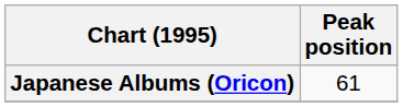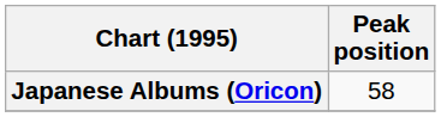Japanese Albums (Oricon) | Peak position: 61 -> 58
